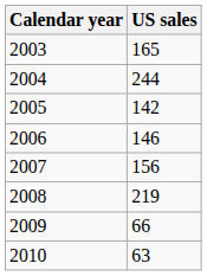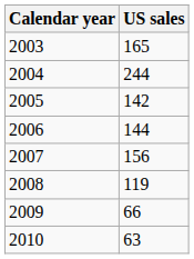2006 | US sales: 146 -> 144
2008 | US sales: 219 -> 119
